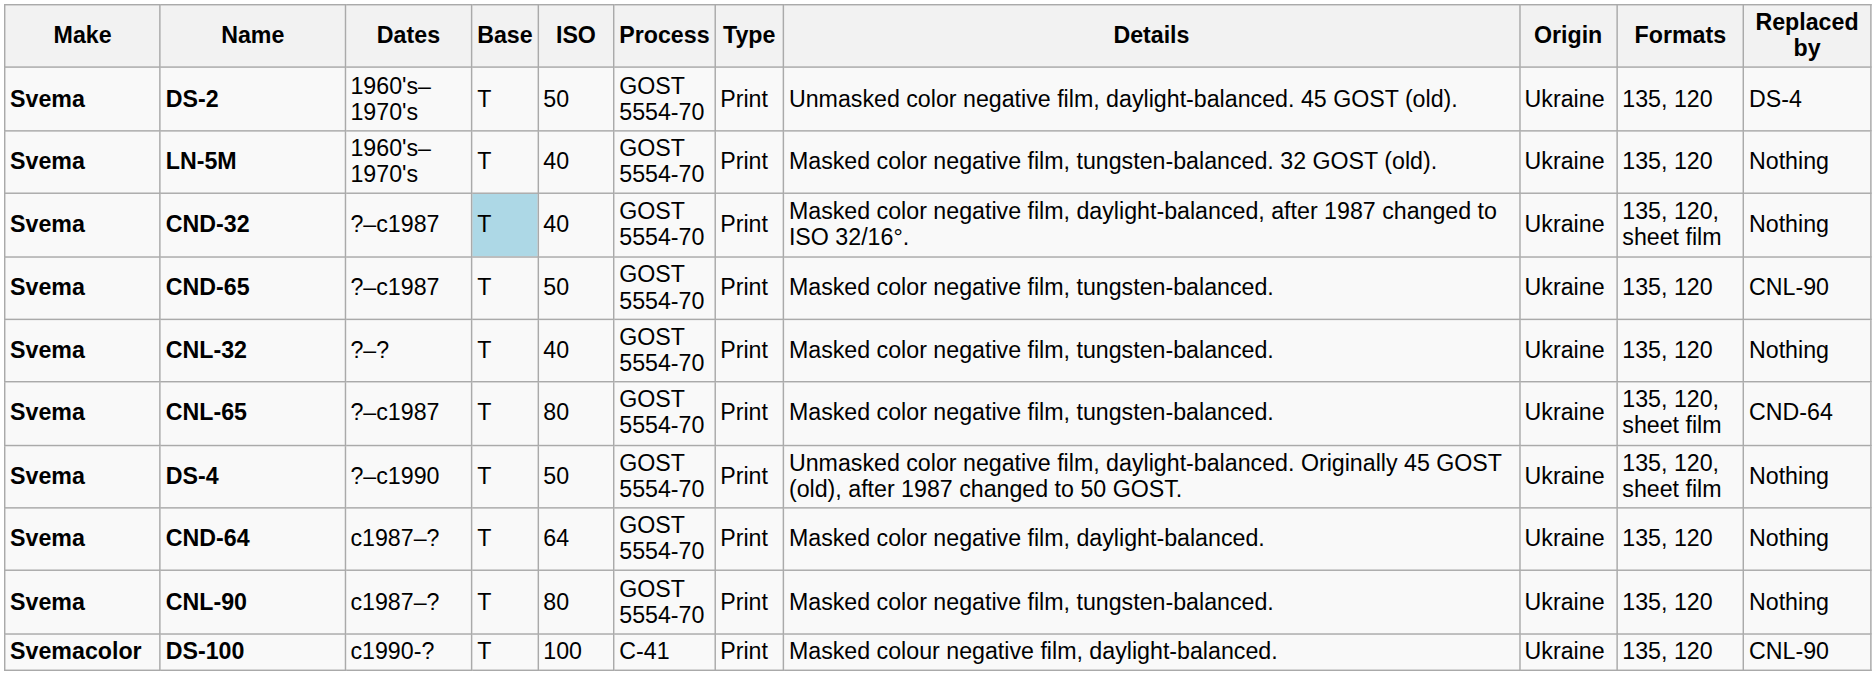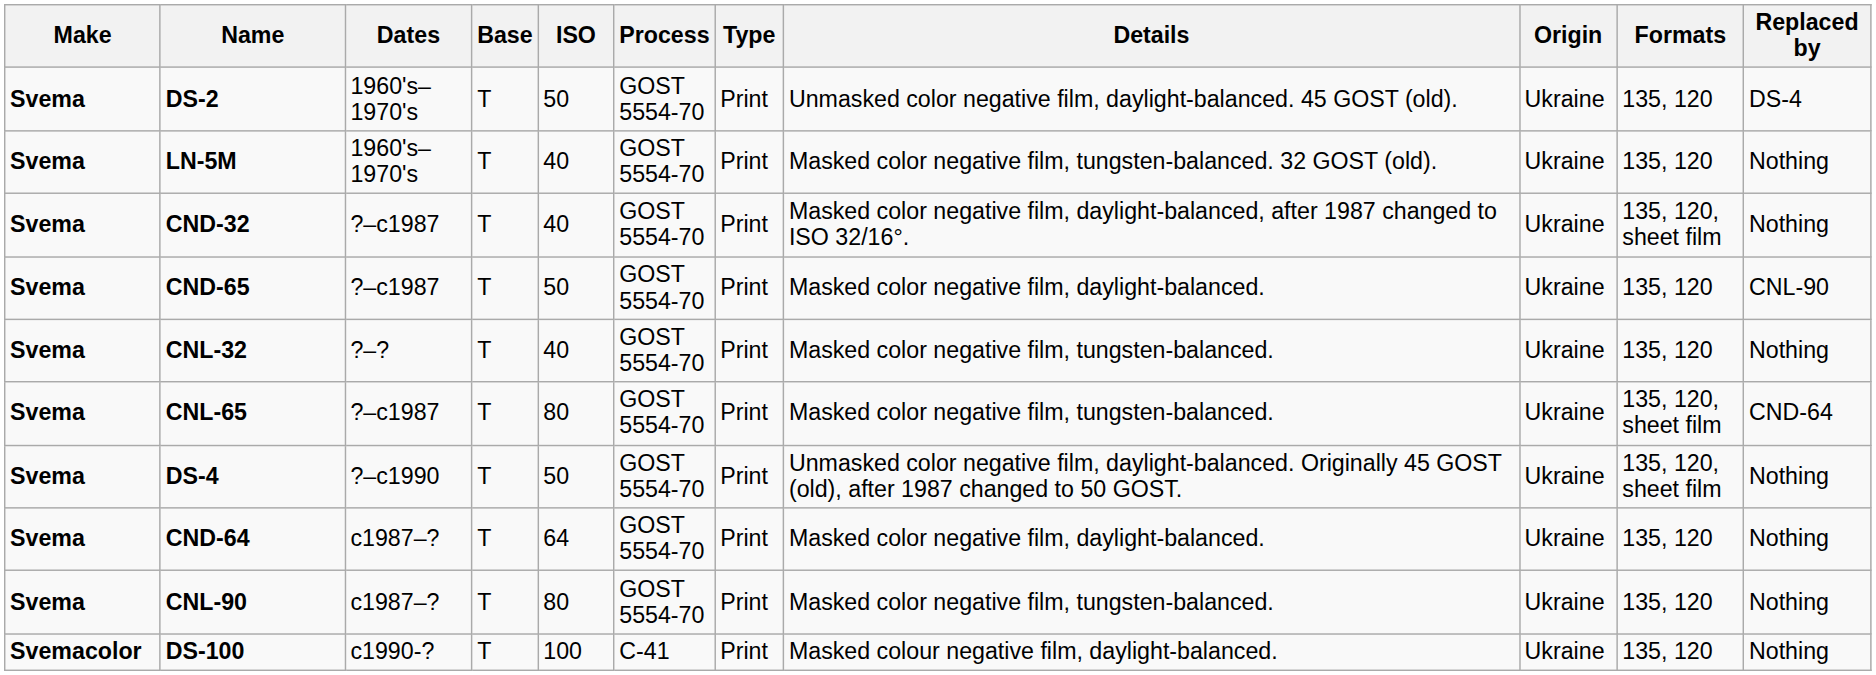CND-32 | Base: lightblue background -> no background
CND-65 | Details: Masked color negative film, tungsten-balanced. -> Masked color negative film, daylight-balanced.
DS-100 | Replaced by: CNL-90 -> Nothing
